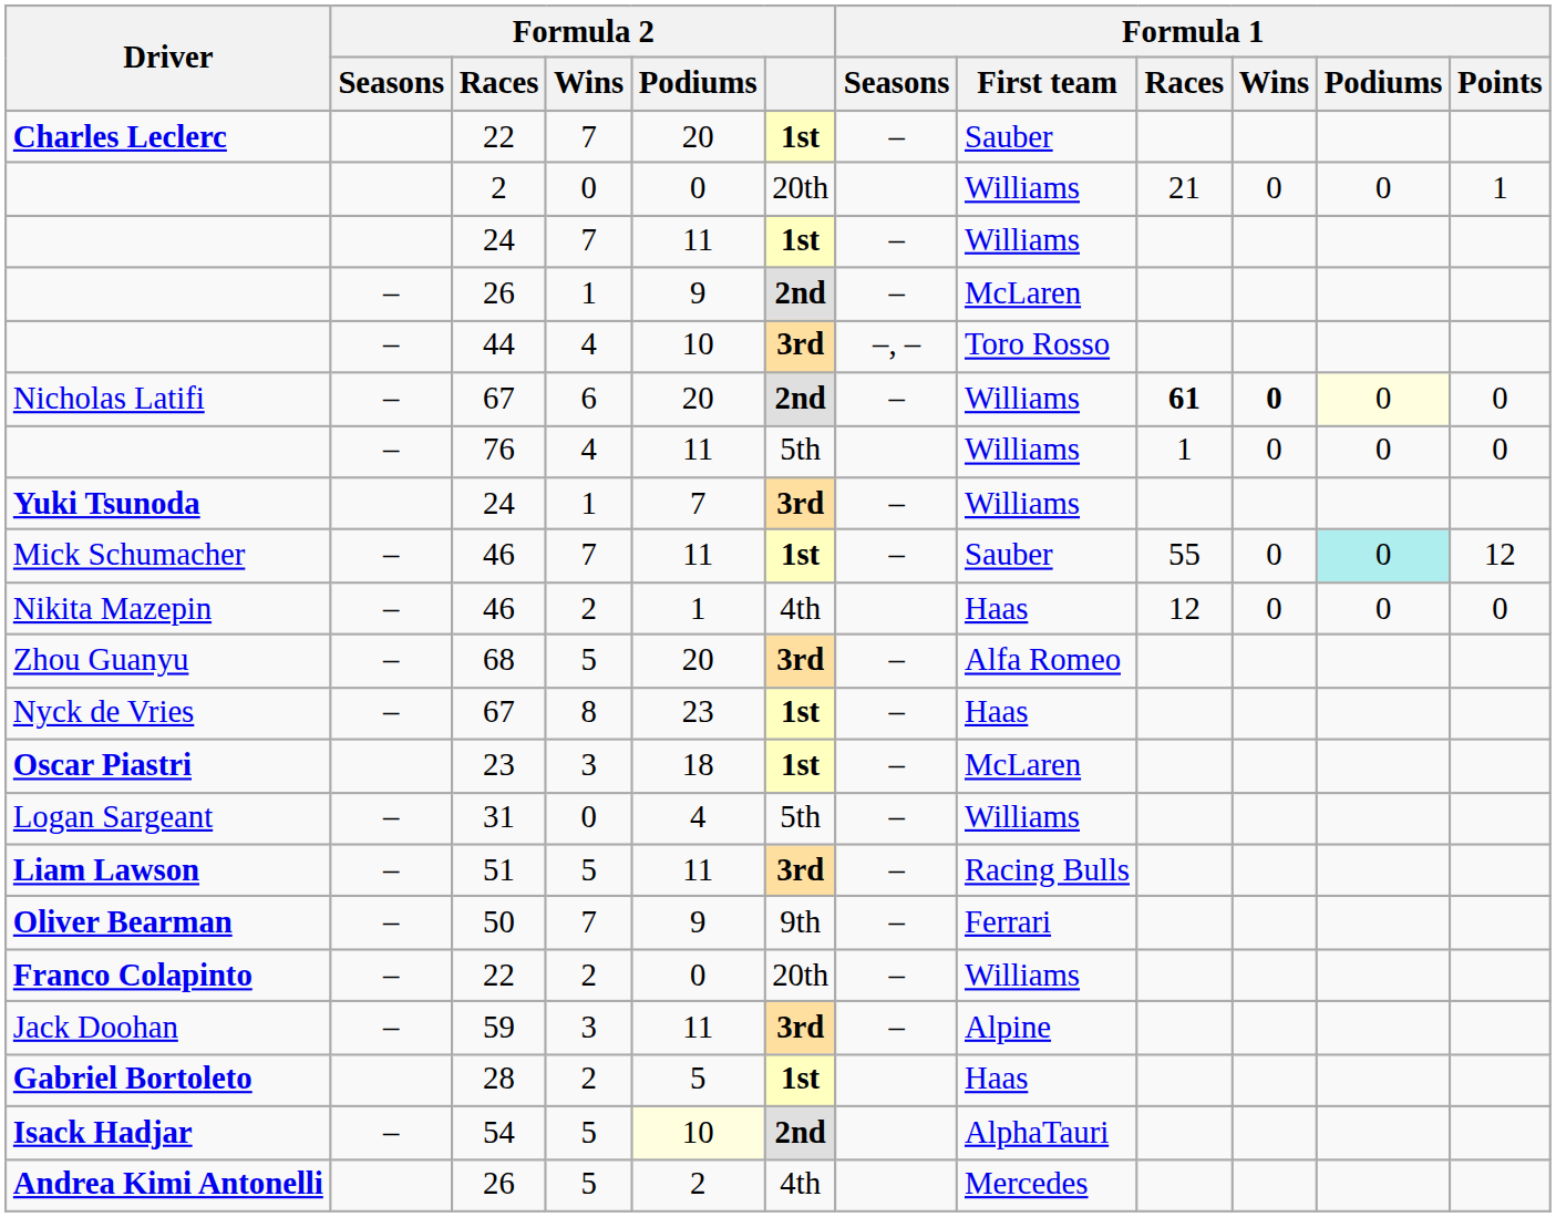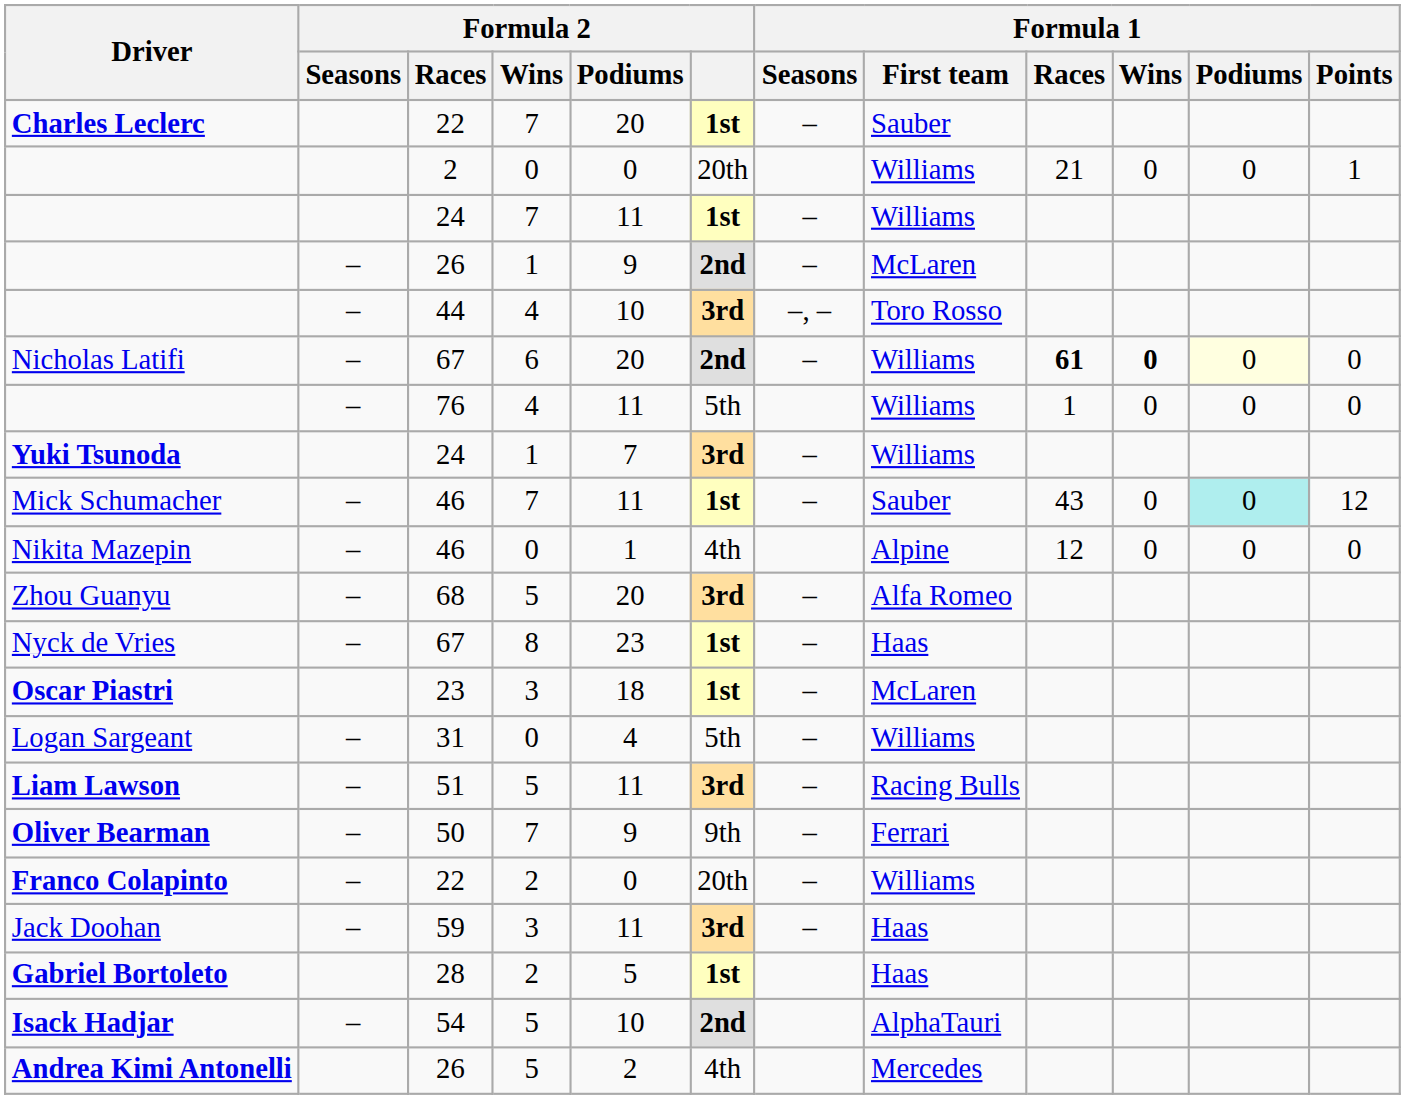Mick Schumacher | Formula 1 / Races: 55 -> 43
Nikita Mazepin | Formula 2 / Wins: 2 -> 0
Nikita Mazepin | Formula 1 / First team: Haas -> Alpine
Jack Doohan | Formula 1 / First team: Alpine -> Haas
Isack Hadjar | Formula 2 / Podiums: lightyellow background -> no background
